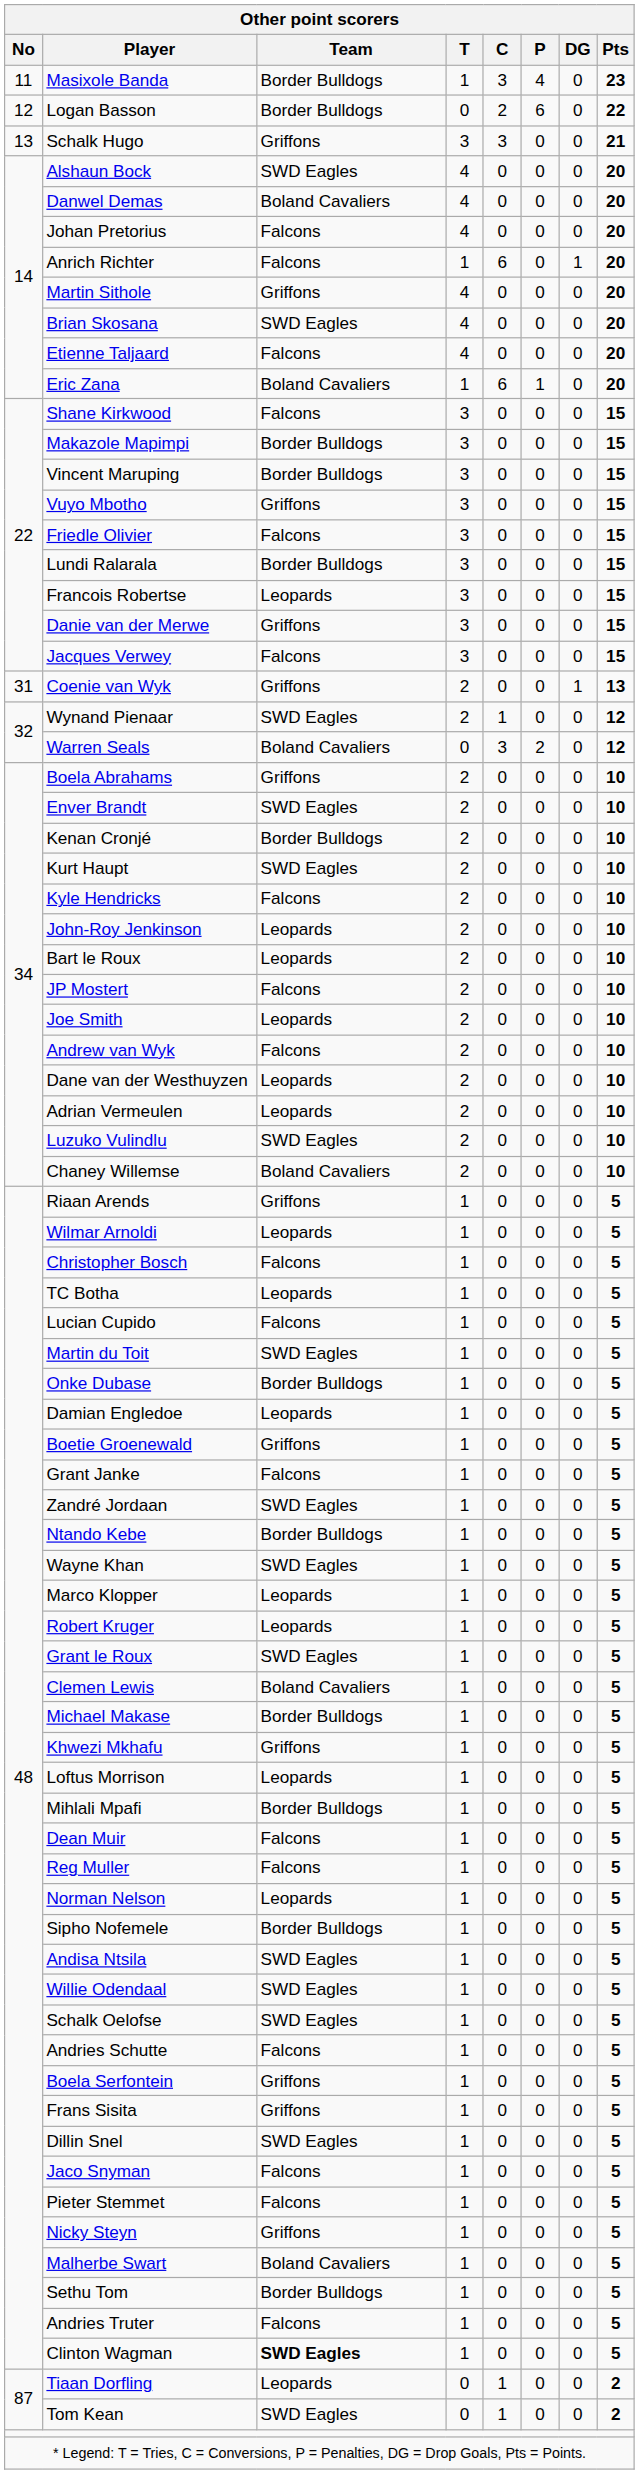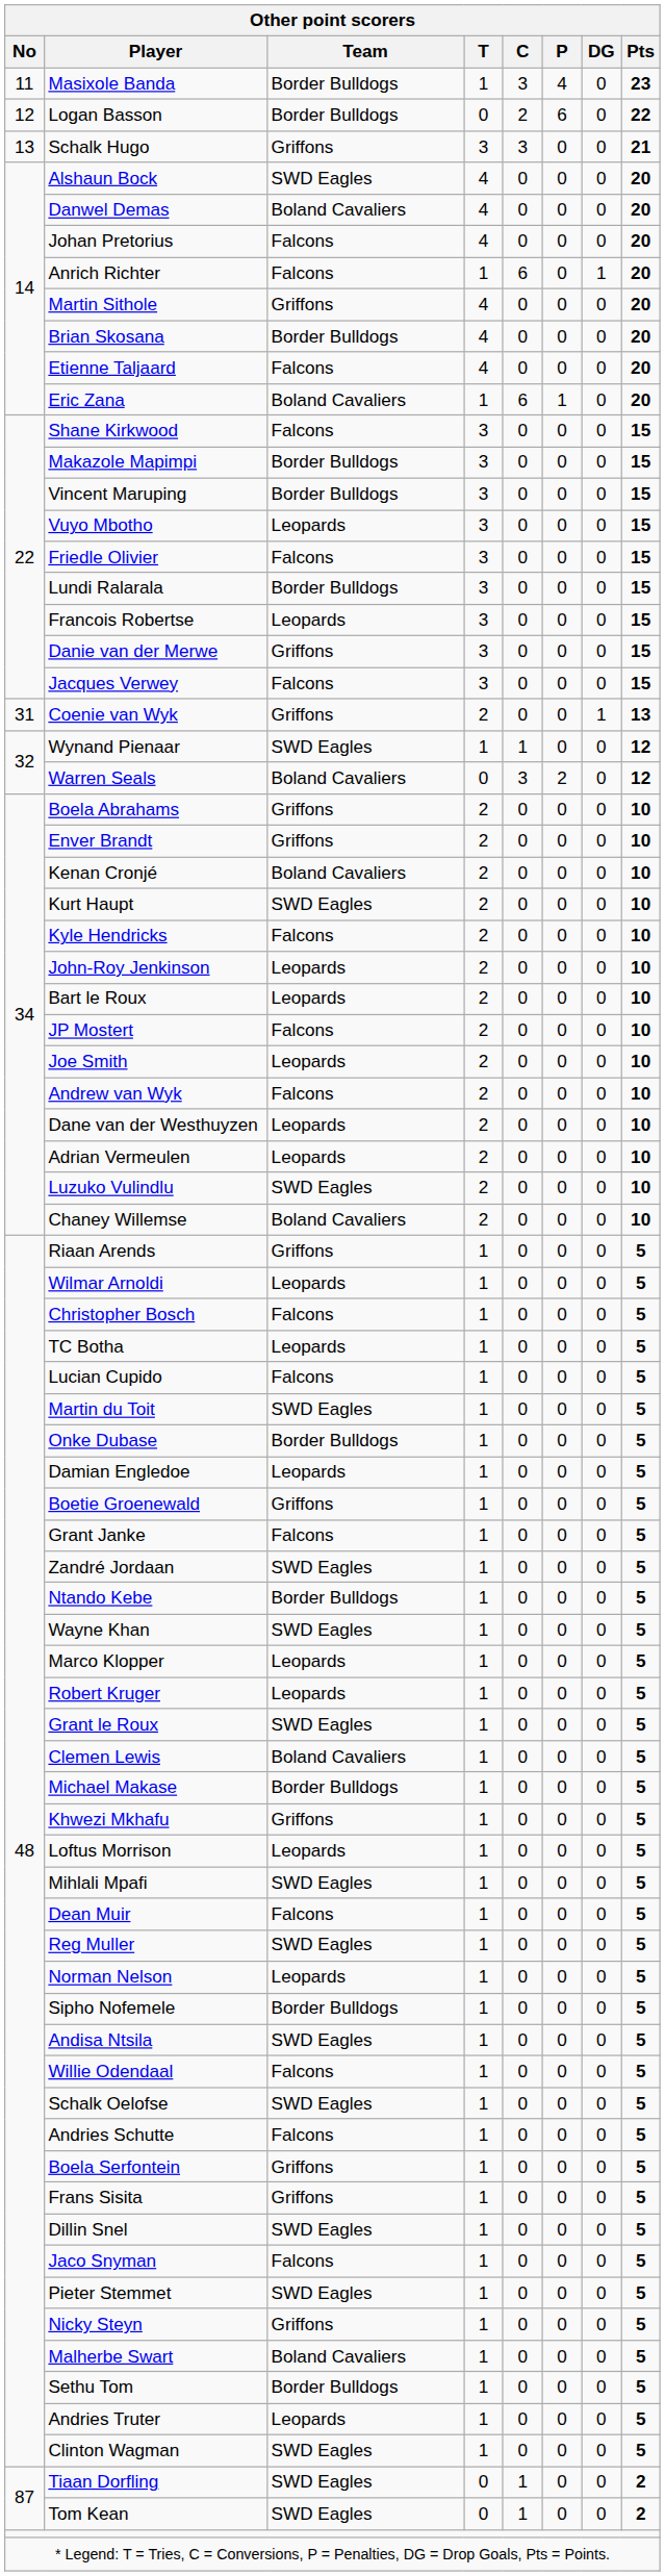Brian Skosana | Team: SWD Eagles -> Border Bulldogs
Vuyo Mbotho | Team: Griffons -> Leopards
Wynand Pienaar | T: 2 -> 1
Enver Brandt | Team: SWD Eagles -> Griffons
Kenan Cronjé | Team: Border Bulldogs -> Boland Cavaliers
Mihlali Mpafi | Team: Border Bulldogs -> SWD Eagles
Reg Muller | Team: Falcons -> SWD Eagles
Willie Odendaal | Team: SWD Eagles -> Falcons
Pieter Stemmet | Team: Falcons -> SWD Eagles
Andries Truter | Team: Falcons -> Leopards
Clinton Wagman | Team: bold -> normal
Tiaan Dorfling | Team: Leopards -> SWD Eagles
